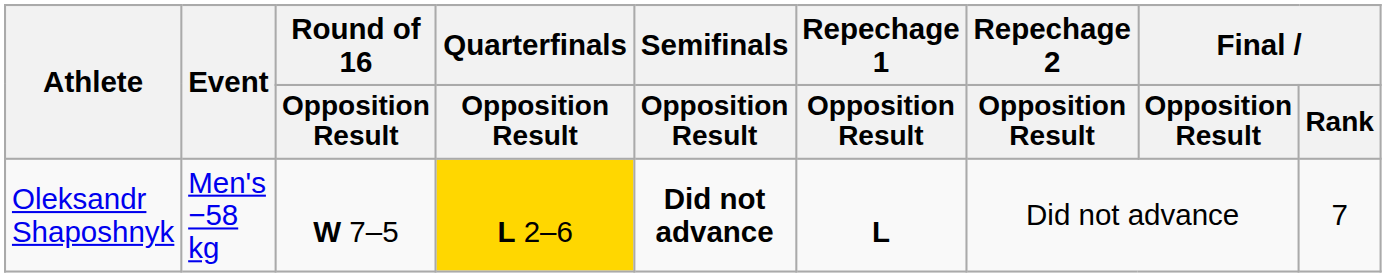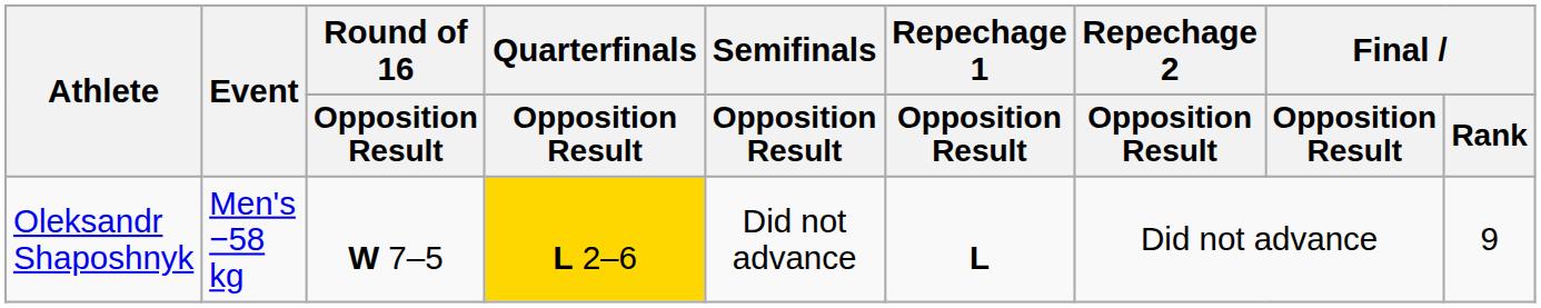Oleksandr Shaposhnyk | Semifinals / Opposition Result: bold -> normal
Oleksandr Shaposhnyk | Final / Rank: 7 -> 9
